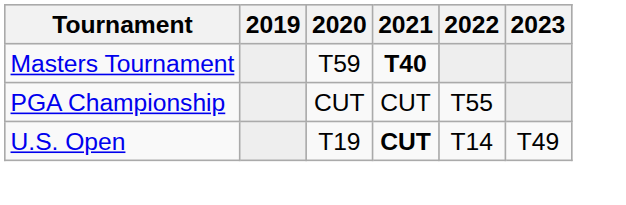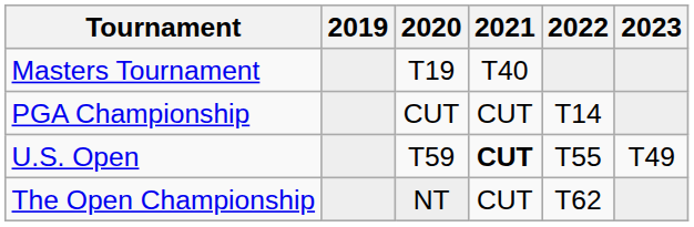Masters Tournament | 2020: T59 -> T19
Masters Tournament | 2021: bold -> normal
PGA Championship | 2022: T55 -> T14
U.S. Open | 2020: T19 -> T59
U.S. Open | 2022: T14 -> T55
+ row: The Open Championship | NT | CUT | T62
